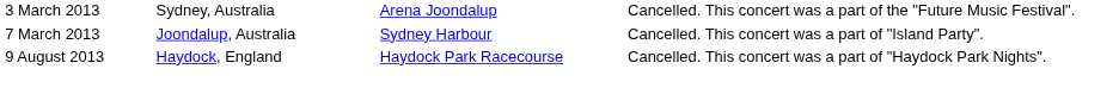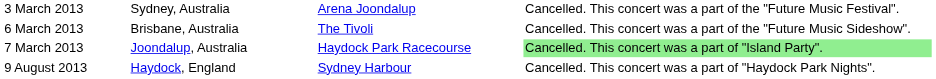+ row: 6 March 2013 | Brisbane, Australia | The Tivoli | Cancelled. This concert was a part of the "Future Music Sideshow".
7 March 2013 | column 3: Sydney Harbour -> Haydock Park Racecourse
7 March 2013 | column 4: no background -> lightgreen background
9 August 2013 | column 3: Haydock Park Racecourse -> Sydney Harbour
